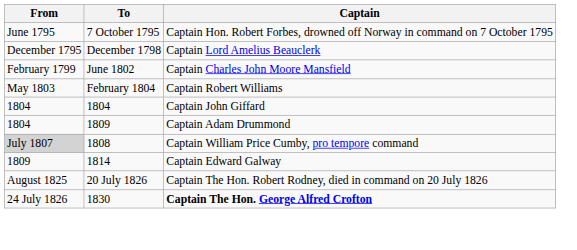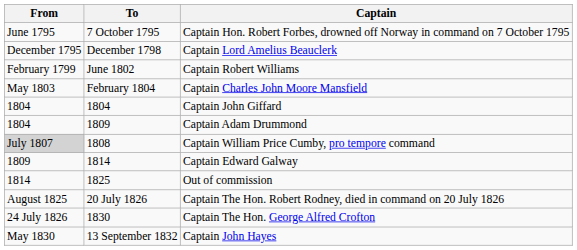June 1802 | Captain: Captain Charles John Moore Mansfield -> Captain Robert Williams
February 1804 | Captain: Captain Robert Williams -> Captain Charles John Moore Mansfield
+ row: 1814 | 1825 | Out of commission
1830 | Captain: bold -> normal
+ row: May 1830 | 13 September 1832 | Captain John Hayes
